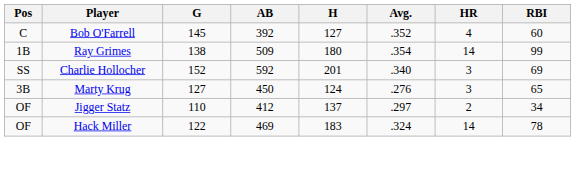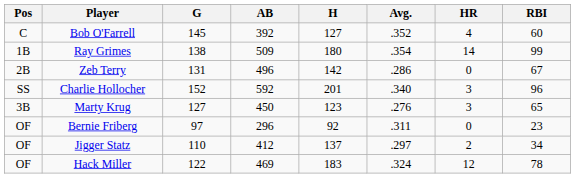+ row: 2B | Zeb Terry | 131 | 496 | 142 | .286 | 0 | 67
Charlie Hollocher | RBI: 69 -> 96
Marty Krug | H: 124 -> 123
+ row: OF | Bernie Friberg | 97 | 296 | 92 | .311 | 0 | 23
Hack Miller | HR: 14 -> 12
